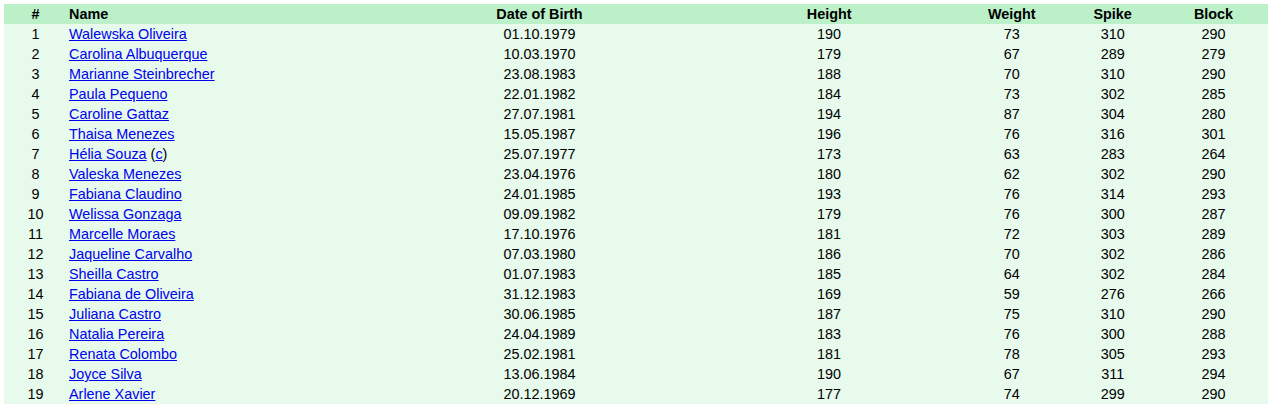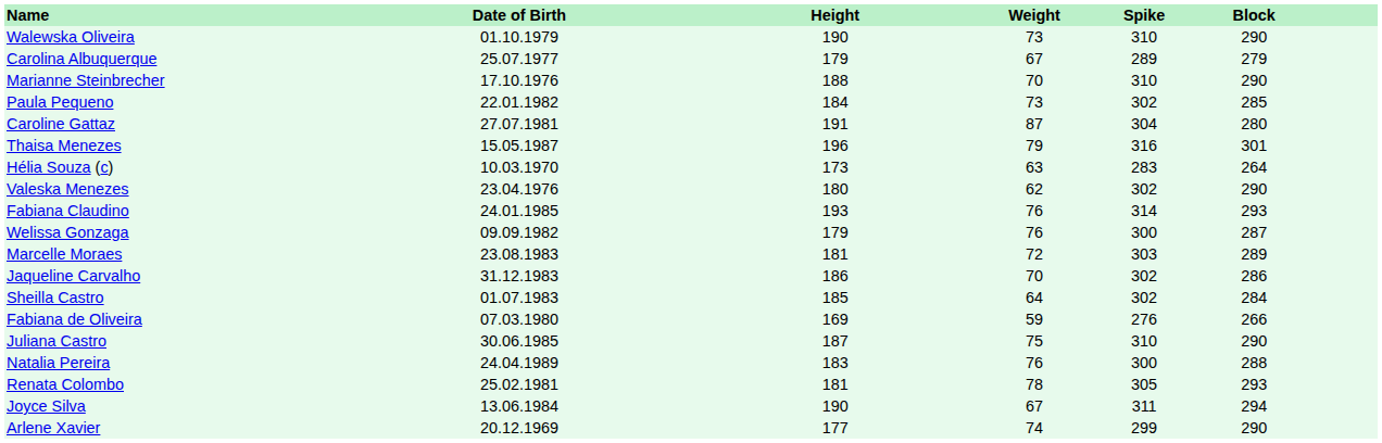- column: # | 1 | 2 | 3 | 4 | 5 | 6 | 7 | 8 | 9 | 10 | 11 | 12 | 13 | 14 | 15 | 16 | 17 | 18 | 19
Carolina Albuquerque | Date of Birth: 10.03.1970 -> 25.07.1977
Marianne Steinbrecher | Date of Birth: 23.08.1983 -> 17.10.1976
Caroline Gattaz | Height: 194 -> 191
Thaisa Menezes | Weight: 76 -> 79
Hélia Souza (c) | Date of Birth: 25.07.1977 -> 10.03.1970
Marcelle Moraes | Date of Birth: 17.10.1976 -> 23.08.1983
Jaqueline Carvalho | Date of Birth: 07.03.1980 -> 31.12.1983
Fabiana de Oliveira | Date of Birth: 31.12.1983 -> 07.03.1980
